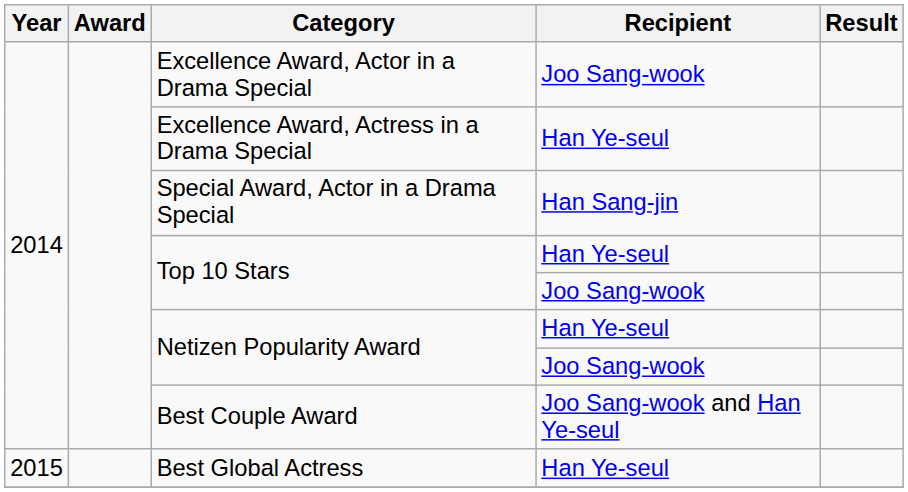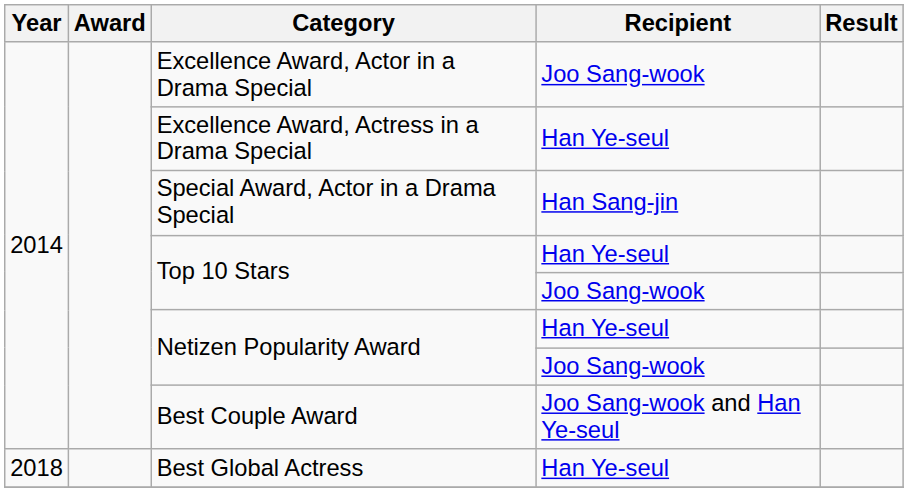Best Global Actress | Year: 2015 -> 2018
